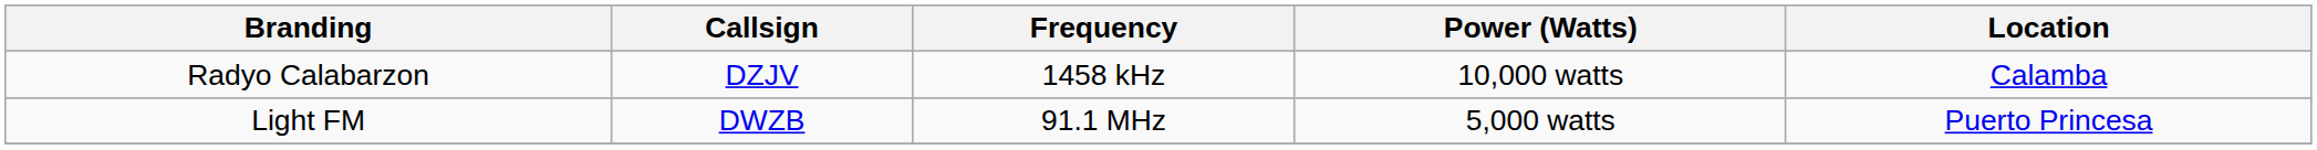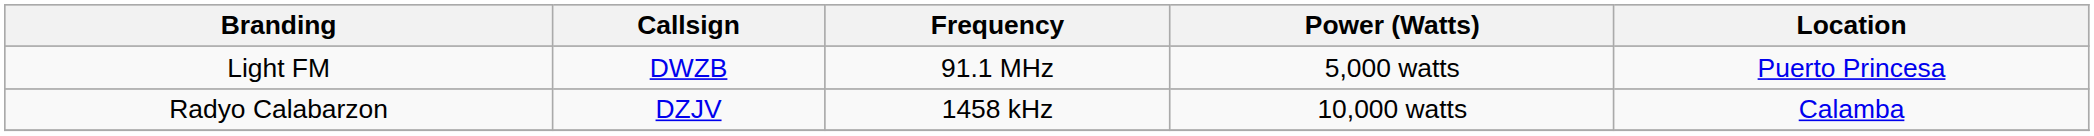rows swapped: Radyo Calabarzon <-> Light FM
